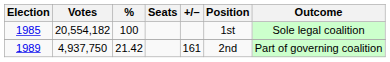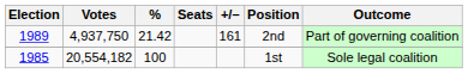rows swapped: 1985 <-> 1989
